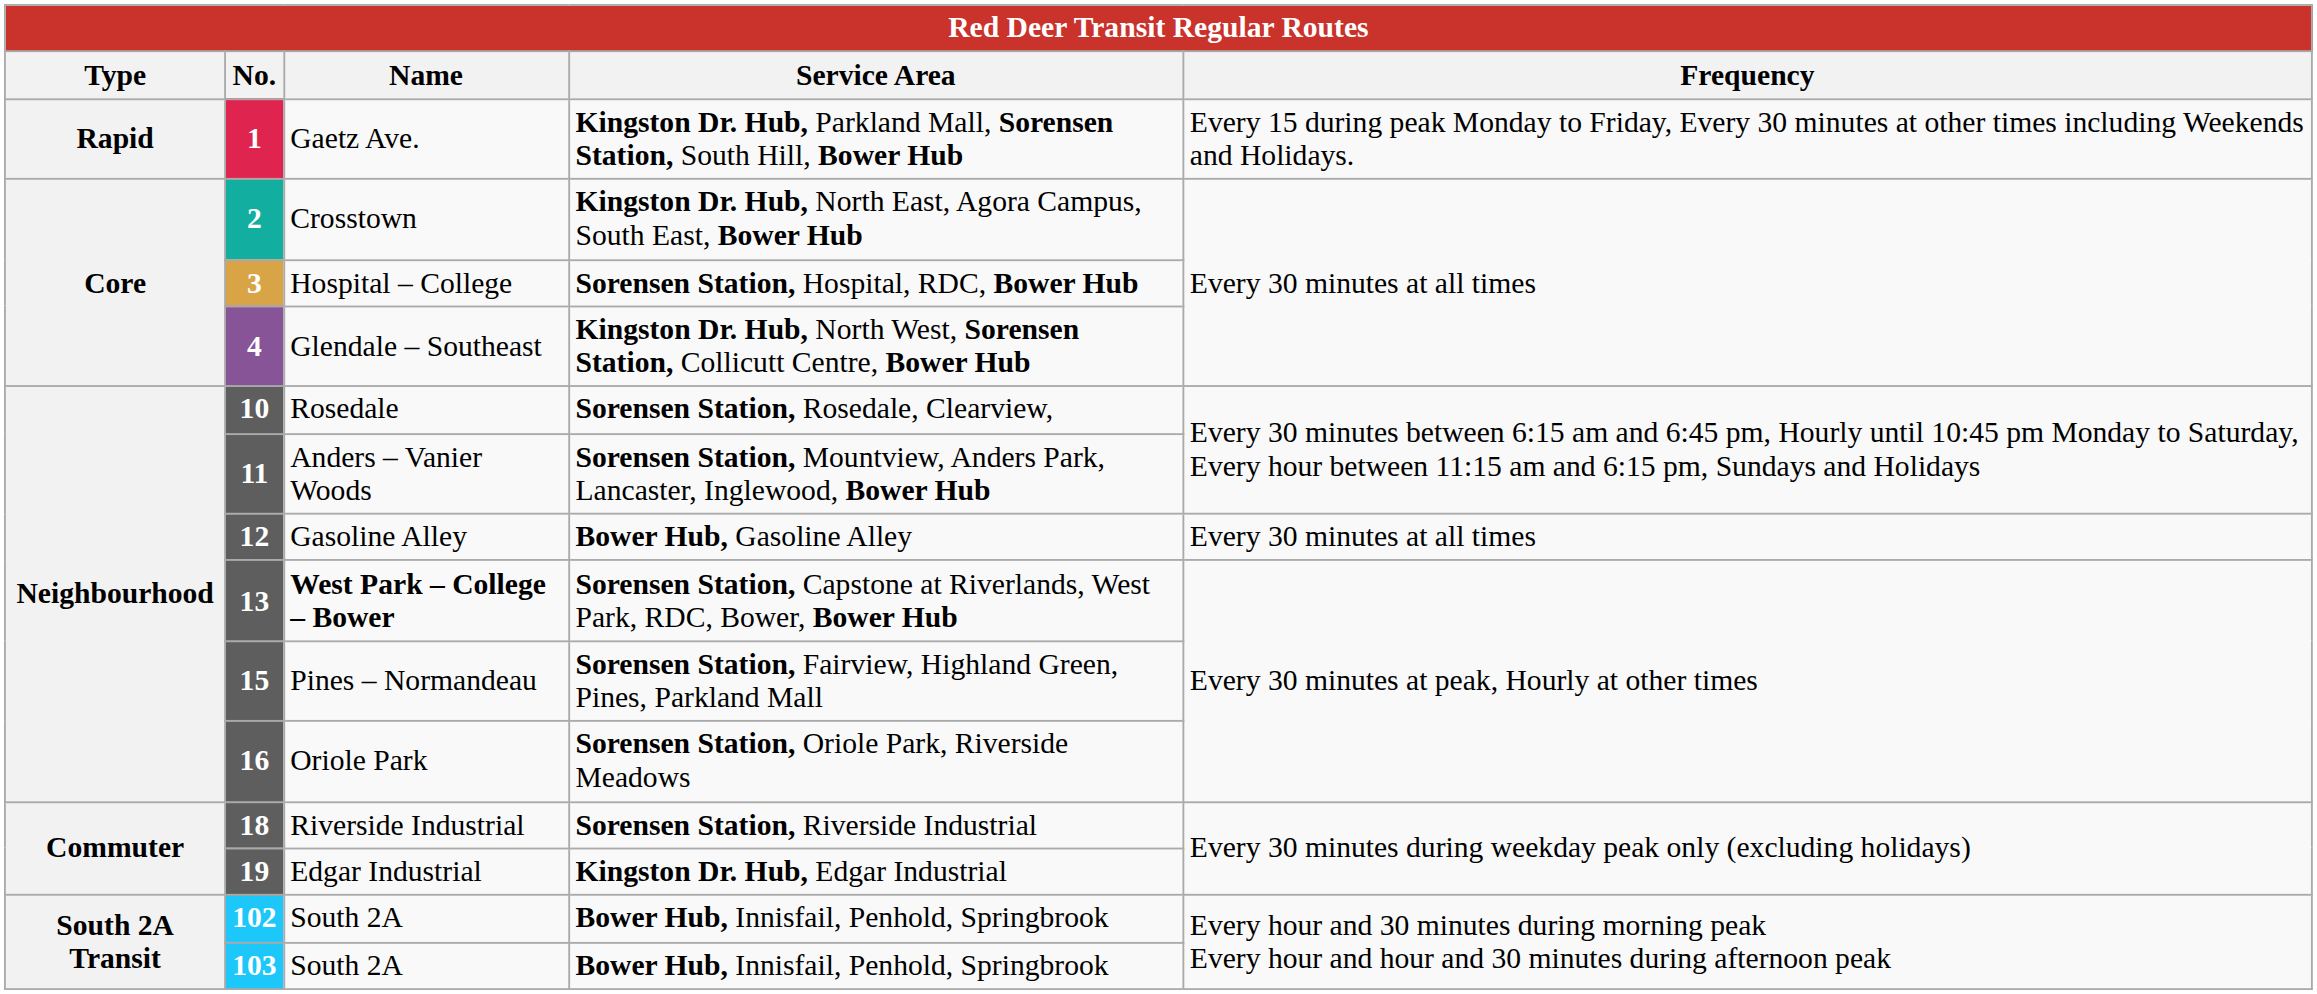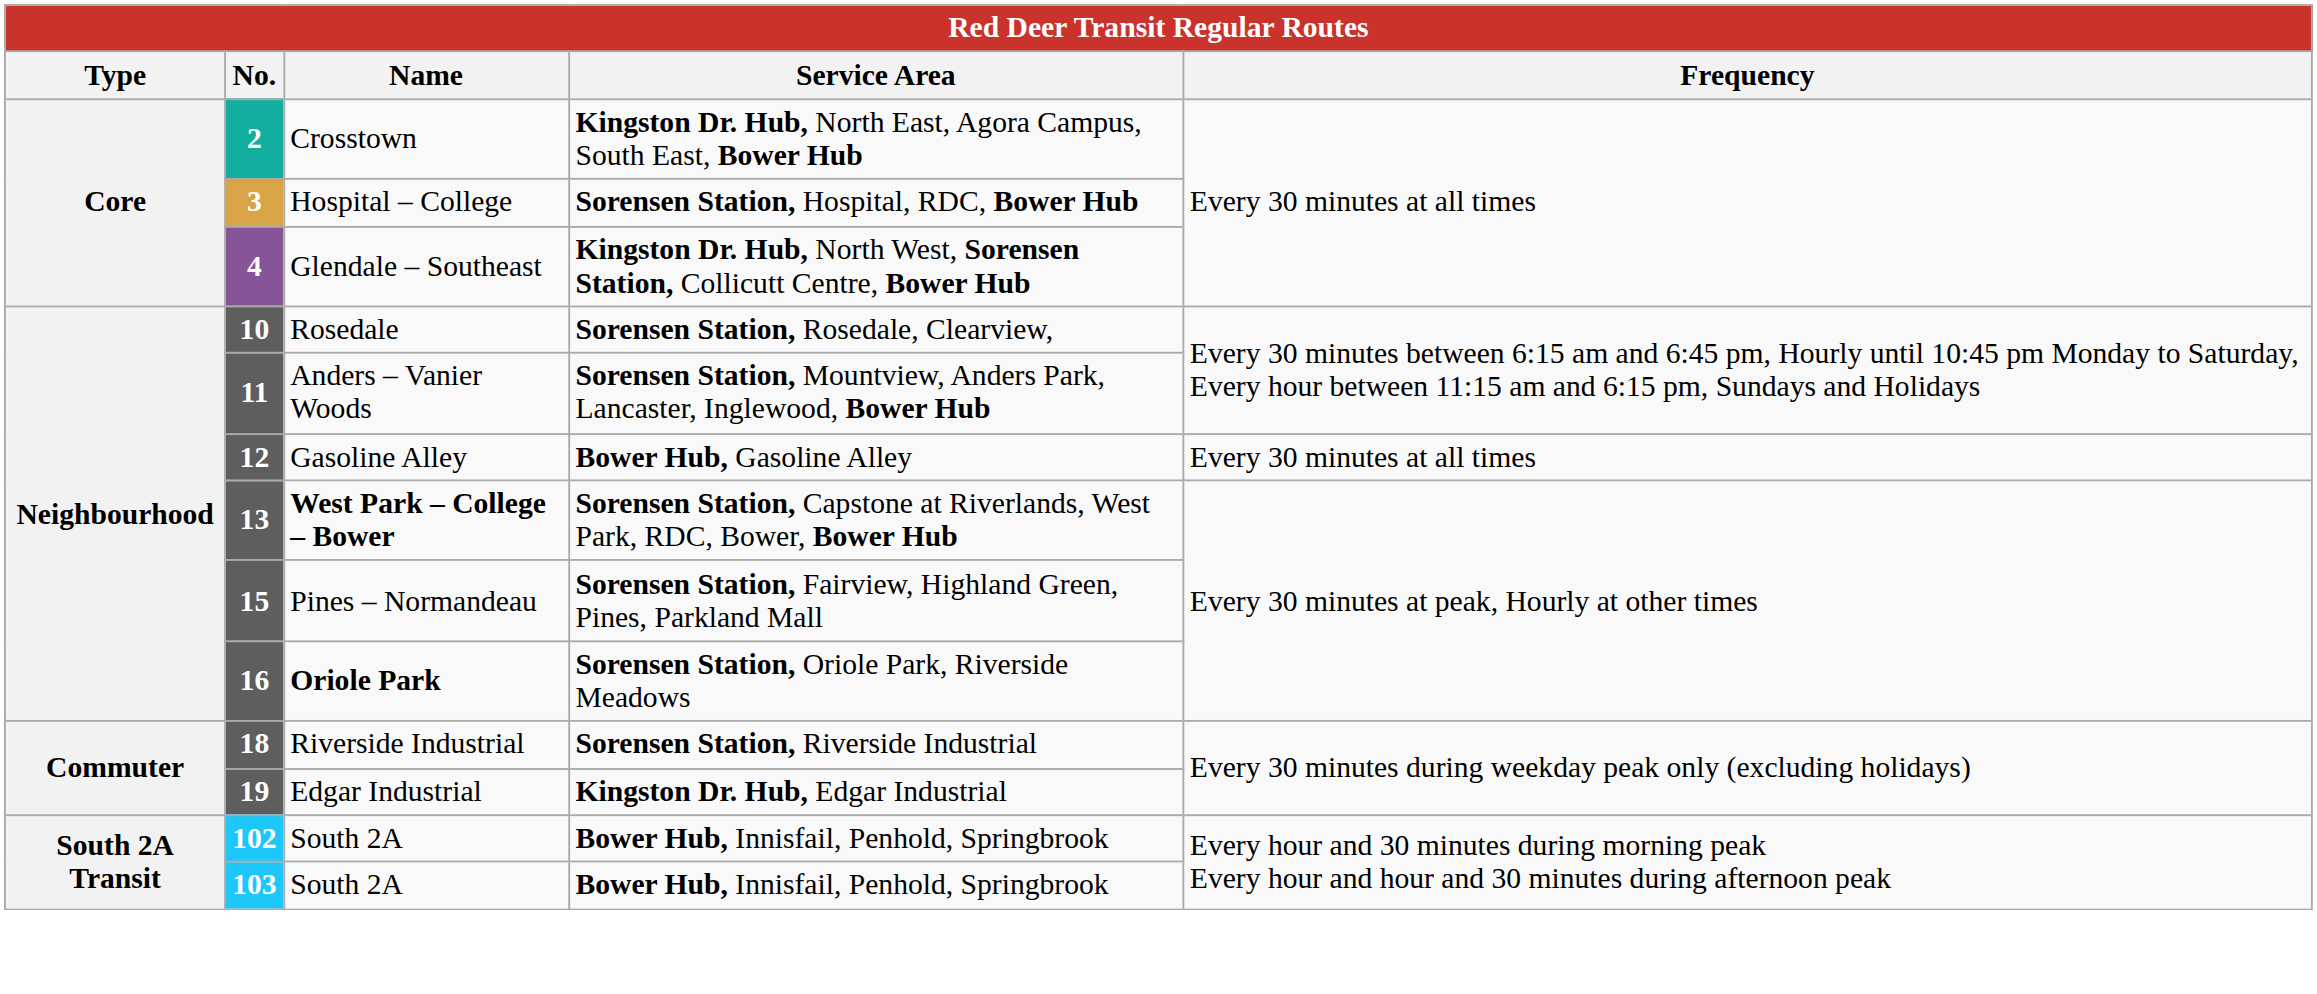- row: Rapid | 1 | Gaetz Ave. | Kingston Dr. Hub, Parkland Mall, Sorensen Station, South Hill, Bower Hub | Every 15 during peak Monday to Friday, Every 30 minutes at other times including Weekends and Holidays.
16 | Name: normal -> bold
